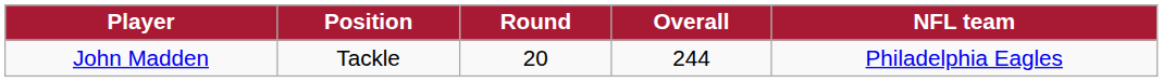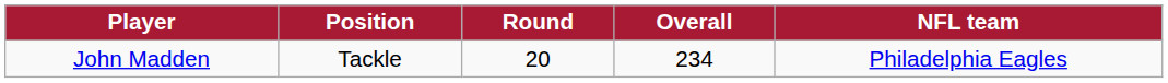John Madden | Overall: 244 -> 234
